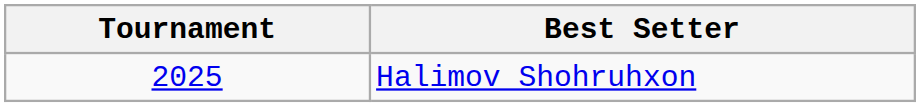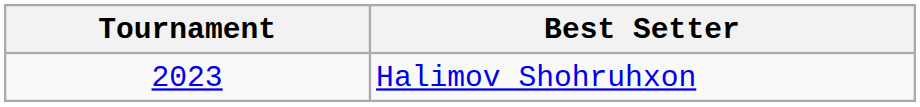Halimov Shohruhxon | Tournament: 2025 -> 2023
